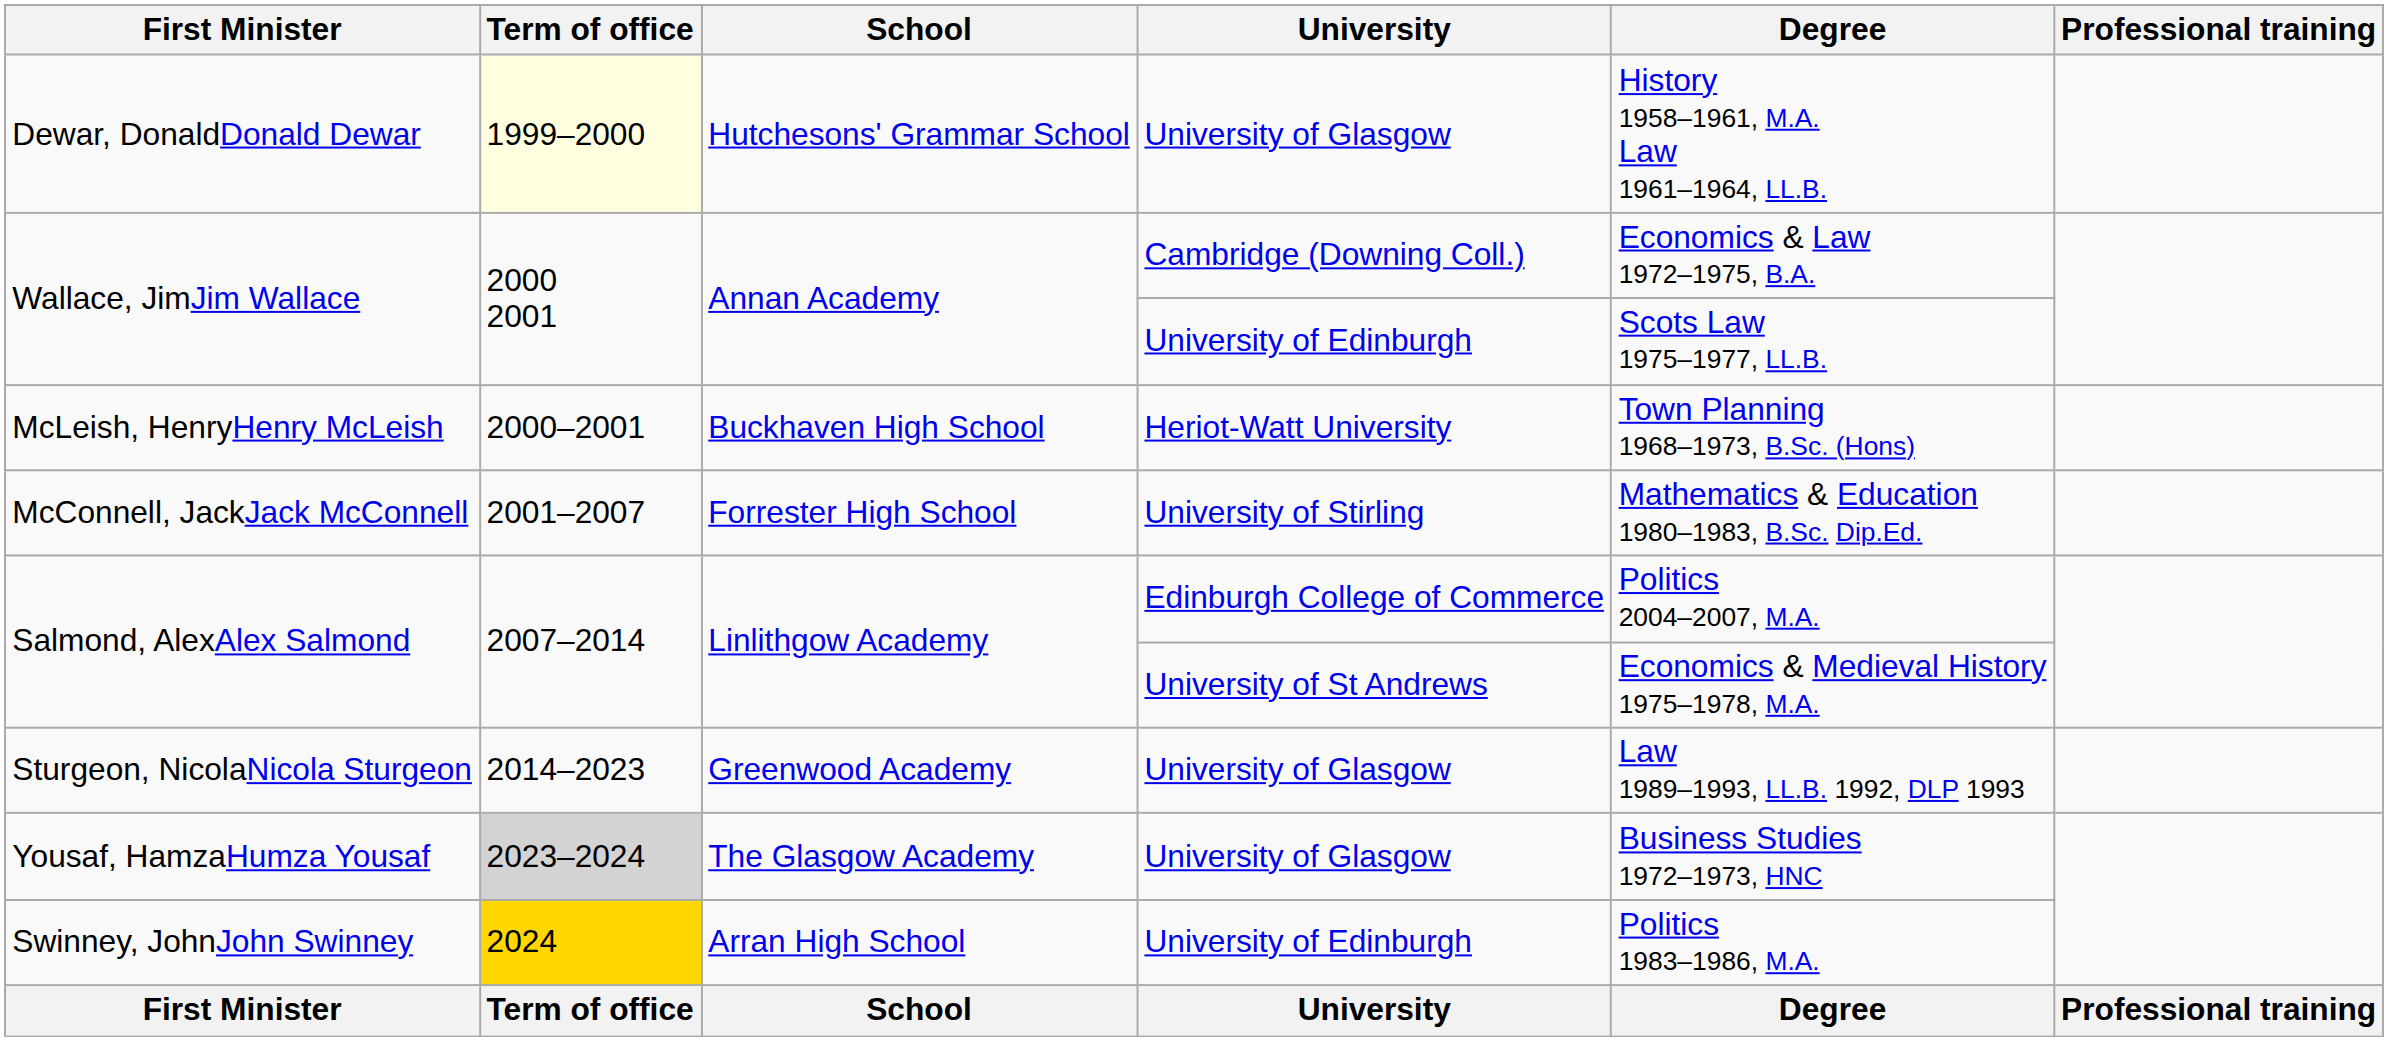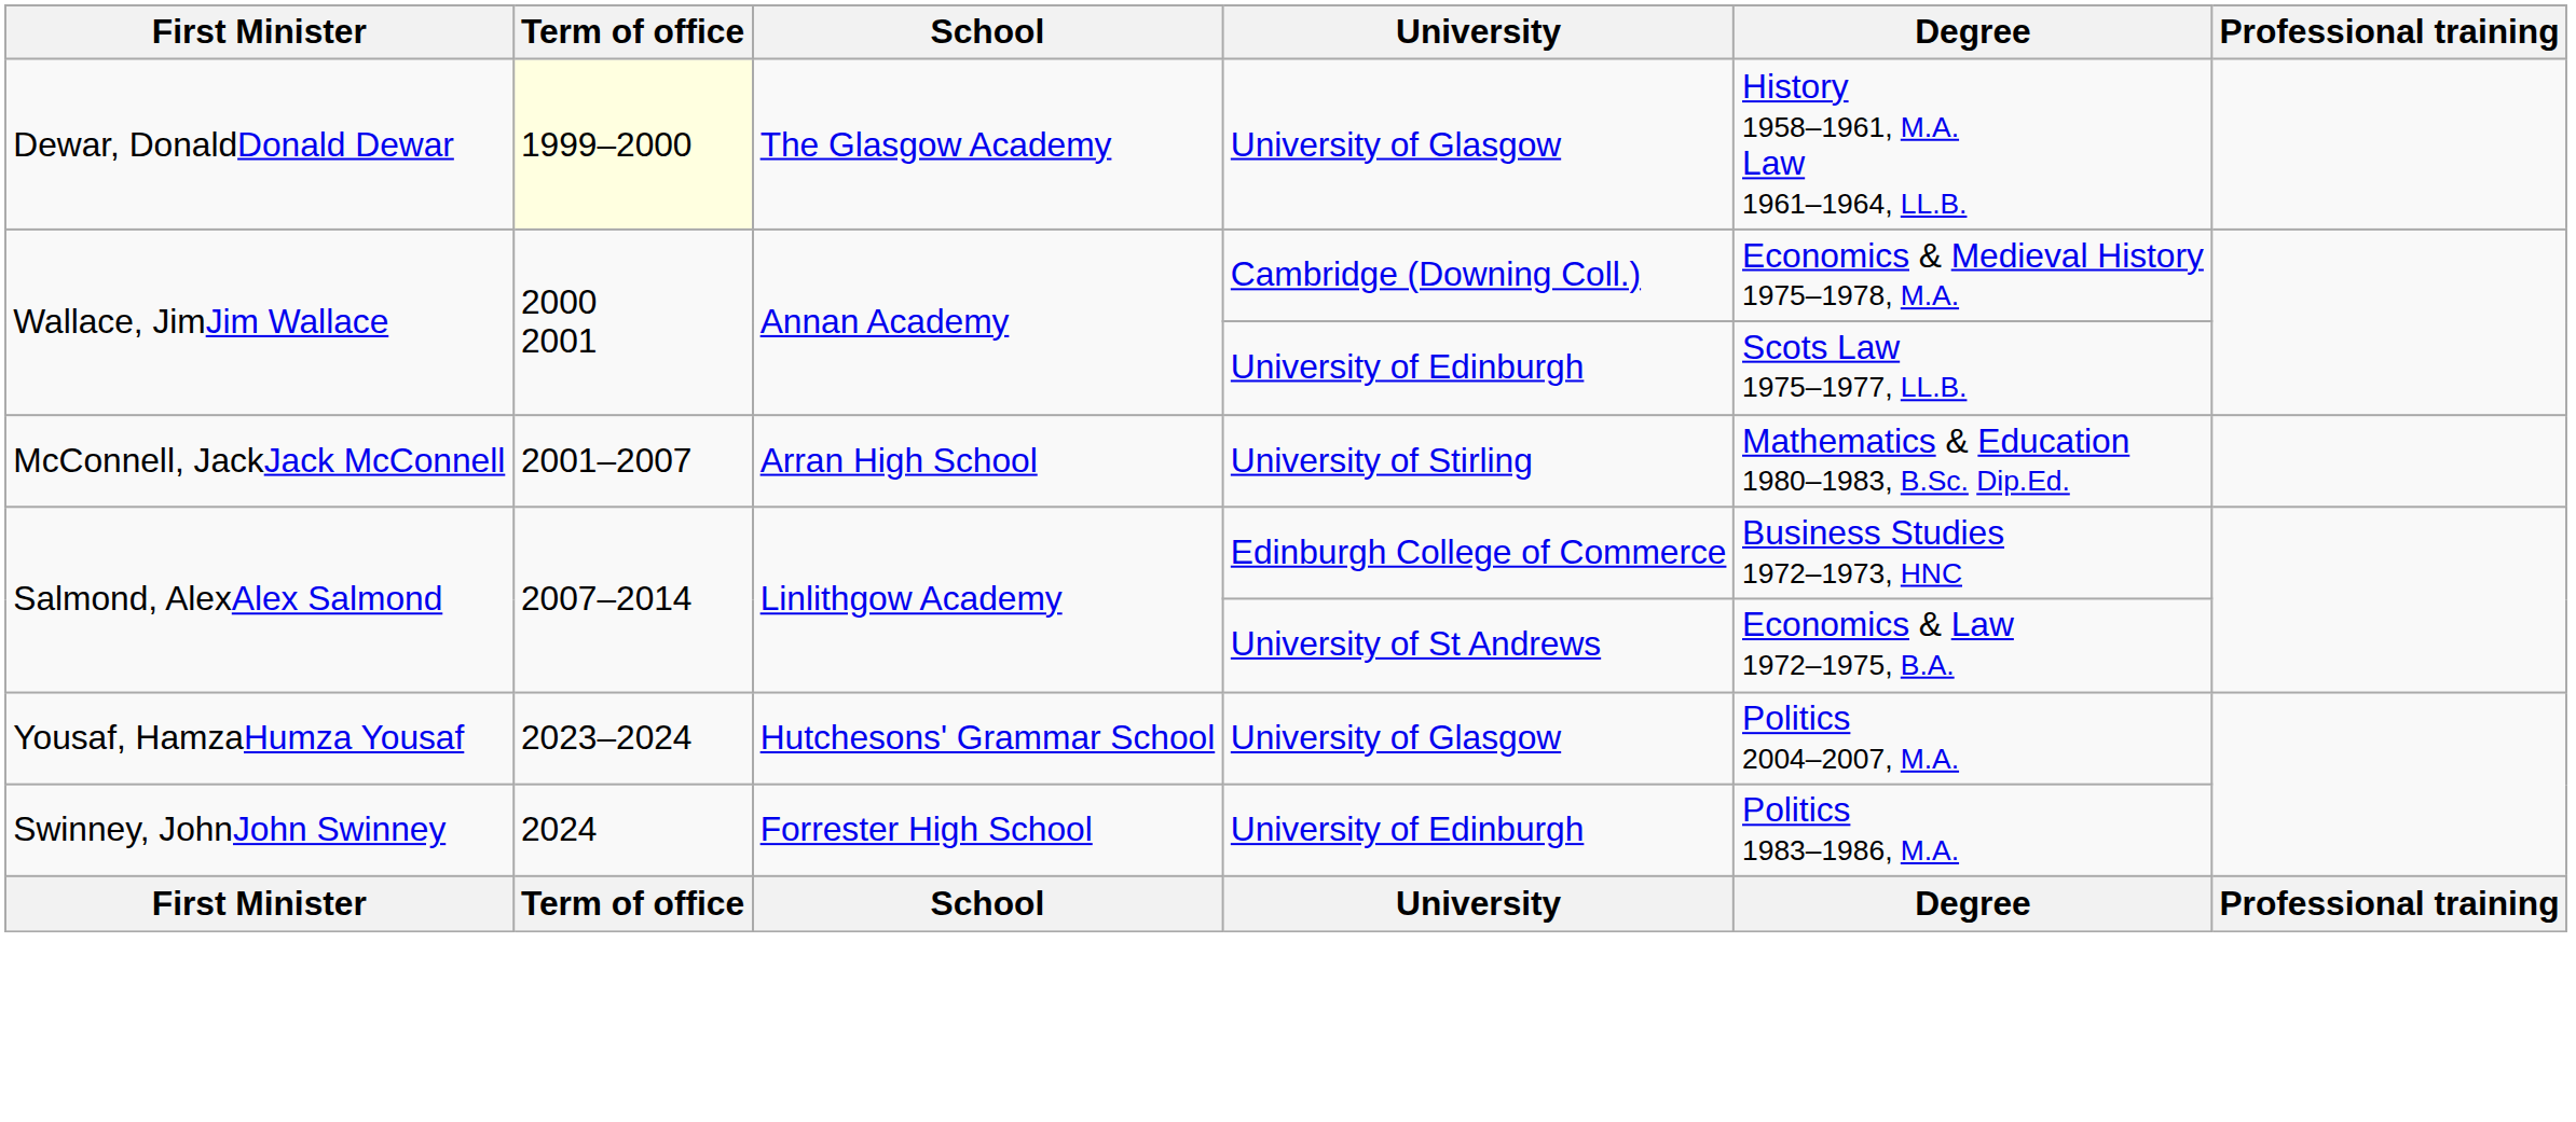Dewar, DonaldDonald Dewar | School: Hutchesons' Grammar School -> The Glasgow Academy
Wallace, JimJim Wallace / Cambridge (Downing Coll.) | Degree: Economics & Law 1972–1975, B.A. -> Economics & Medieval History 1975–1978, M.A.
- row: McLeish, HenryHenry McLeish | 2000–2001 | Buckhaven High School | Heriot-Watt University | Town Planning 1968–1973, B.Sc. (Hons)
McConnell, JackJack McConnell | School: Forrester High School -> Arran High School
Salmond, AlexAlex Salmond / Edinburgh College of Commerce | Degree: Politics 2004–2007, M.A. -> Business Studies 1972–1973, HNC
Salmond, AlexAlex Salmond / University of St Andrews | Degree: Economics & Medieval History 1975–1978, M.A. -> Economics & Law 1972–1975, B.A.
- row: Sturgeon, NicolaNicola Sturgeon | 2014–2023 | Greenwood Academy | University of Glasgow | Law 1989–1993, LL.B. 1992, DLP 1993
Yousaf, HamzaHumza Yousaf | Term of office: lightgrey background -> no background
Yousaf, HamzaHumza Yousaf | School: The Glasgow Academy -> Hutchesons' Grammar School
Yousaf, HamzaHumza Yousaf | Degree: Business Studies 1972–1973, HNC -> Politics 2004–2007, M.A.
Swinney, JohnJohn Swinney | Term of office: gold background -> no background
Swinney, JohnJohn Swinney | School: Arran High School -> Forrester High School
